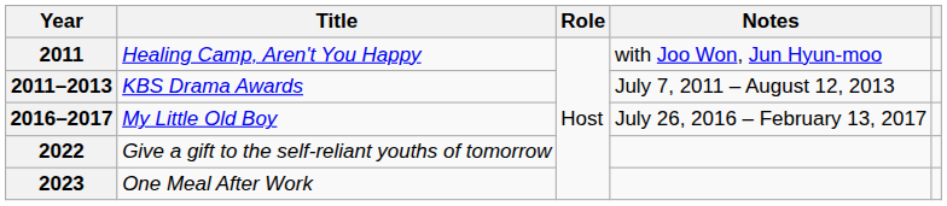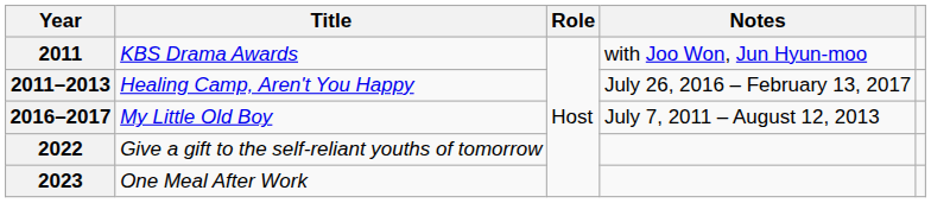2011 | Title: Healing Camp, Aren't You Happy -> KBS Drama Awards
2011–2013 | Title: KBS Drama Awards -> Healing Camp, Aren't You Happy
2011–2013 | Notes: July 7, 2011 – August 12, 2013 -> July 26, 2016 – February 13, 2017
2016–2017 | Notes: July 26, 2016 – February 13, 2017 -> July 7, 2011 – August 12, 2013
